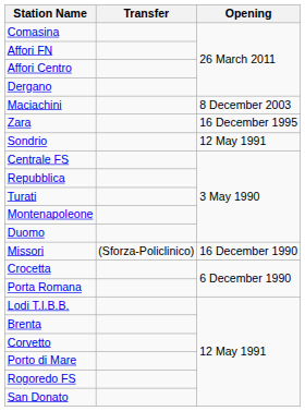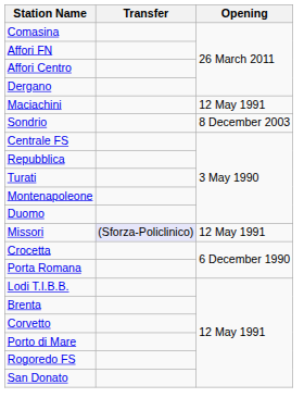Maciachini | Opening: 8 December 2003 -> 12 May 1991
- row: Zara | 16 December 1995
Sondrio | Opening: 12 May 1991 -> 8 December 2003
Missori | Transfer: no background -> lavender background
Missori | Opening: 16 December 1990 -> 12 May 1991
